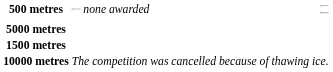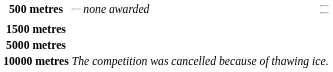rows swapped: 1500 metres <-> 5000 metres
